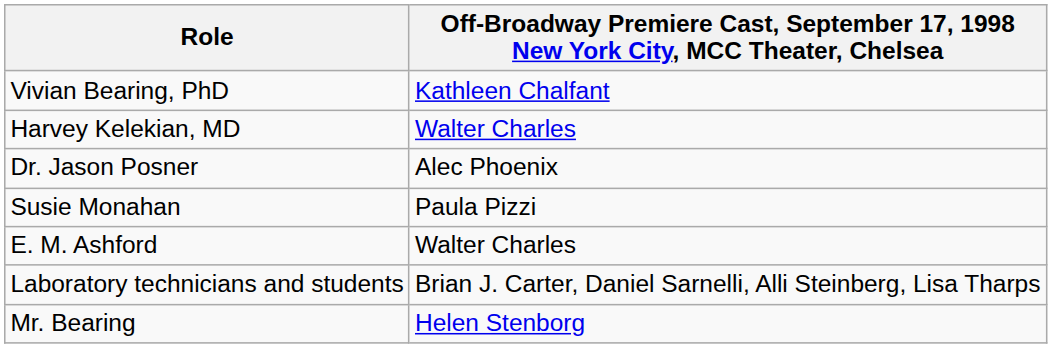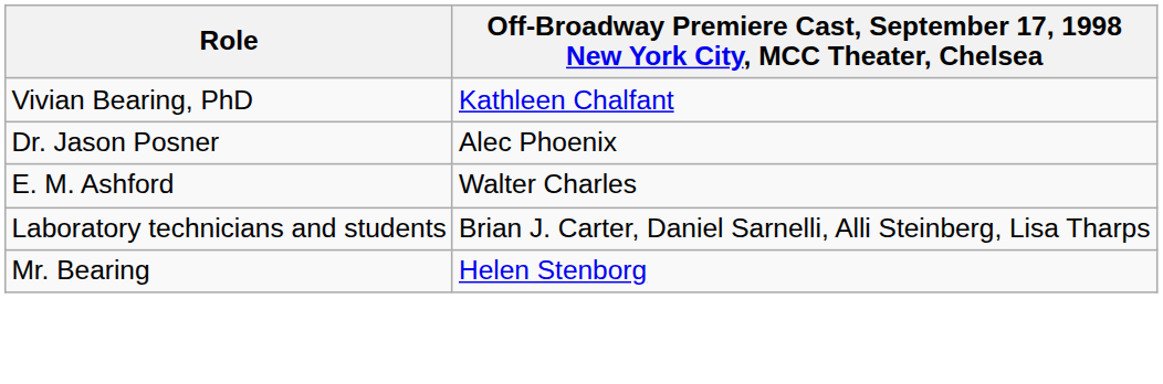- row: Harvey Kelekian, MD | Walter Charles
- row: Susie Monahan | Paula Pizzi
